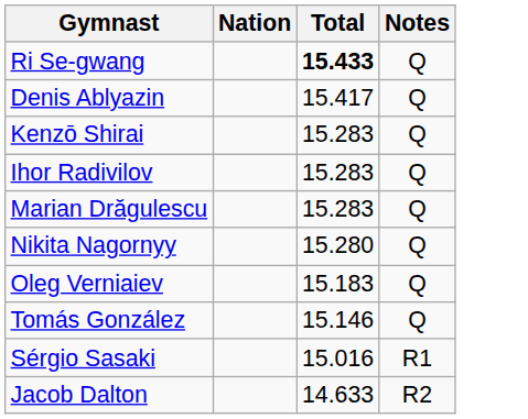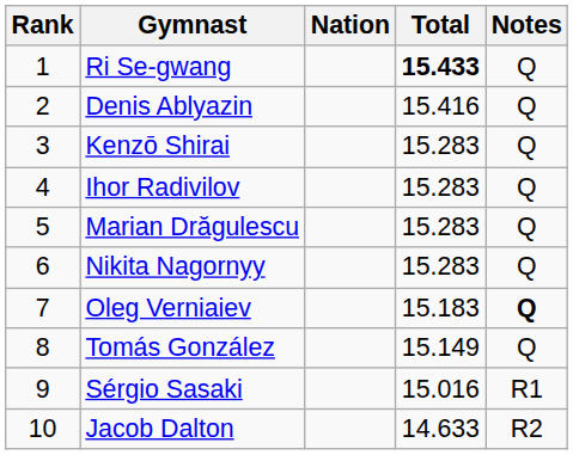+ column: Rank | 1 | 2 | 3 | 4 | 5 | 6 | 7 | 8 | 9 | 10
Denis Ablyazin | Total: 15.417 -> 15.416
Nikita Nagornyy | Total: 15.280 -> 15.283
Oleg Verniaiev | Notes: normal -> bold
Tomás González | Total: 15.146 -> 15.149
